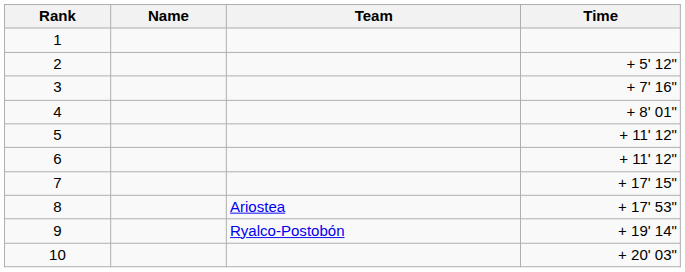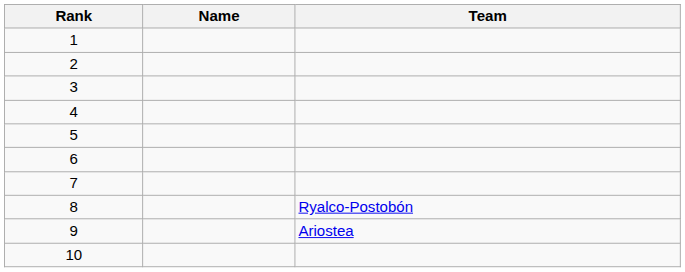- column: Time | + 5' 12" | + 7' 16" | + 8' 01" | + 11' 12" | + 11' 12" | + 17' 15" | + 17' 53" | + 19' 14" | + 20' 03"
8 | Team: Ariostea -> Ryalco-Postobón
9 | Team: Ryalco-Postobón -> Ariostea
